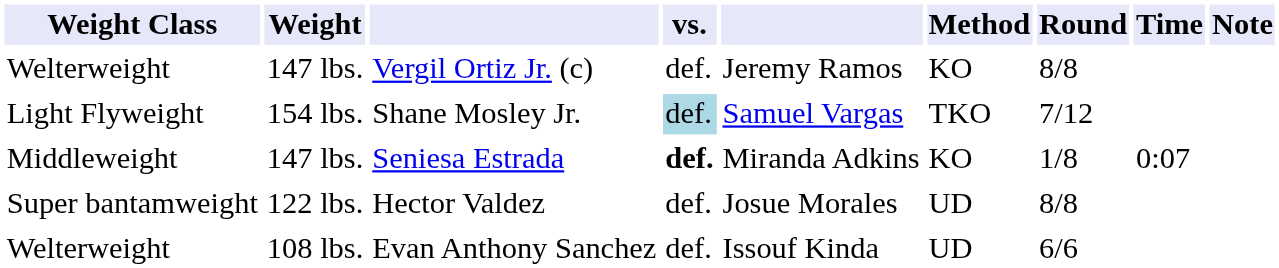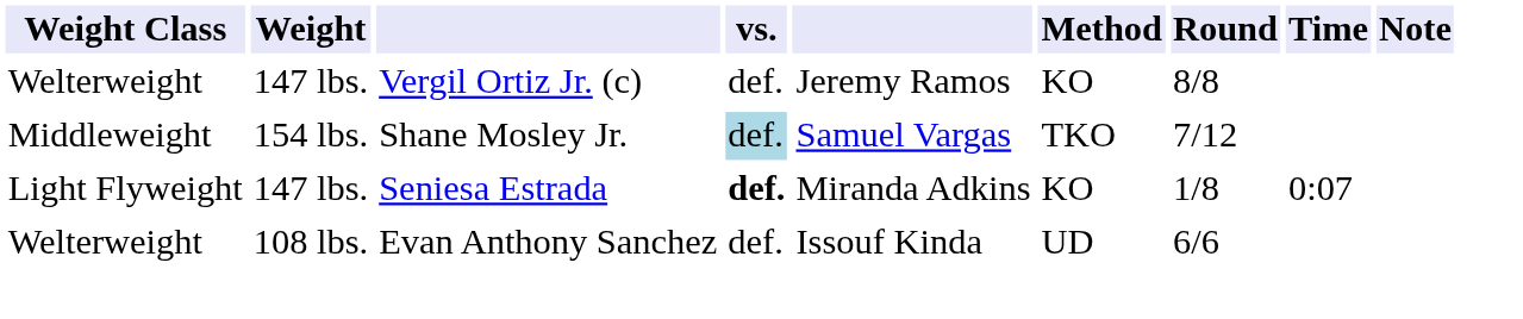Shane Mosley Jr. | Weight Class: Light Flyweight -> Middleweight
Seniesa Estrada | Weight Class: Middleweight -> Light Flyweight
- row: Super bantamweight | 122 lbs. | Hector Valdez | def. | Josue Morales | UD | 8/8
